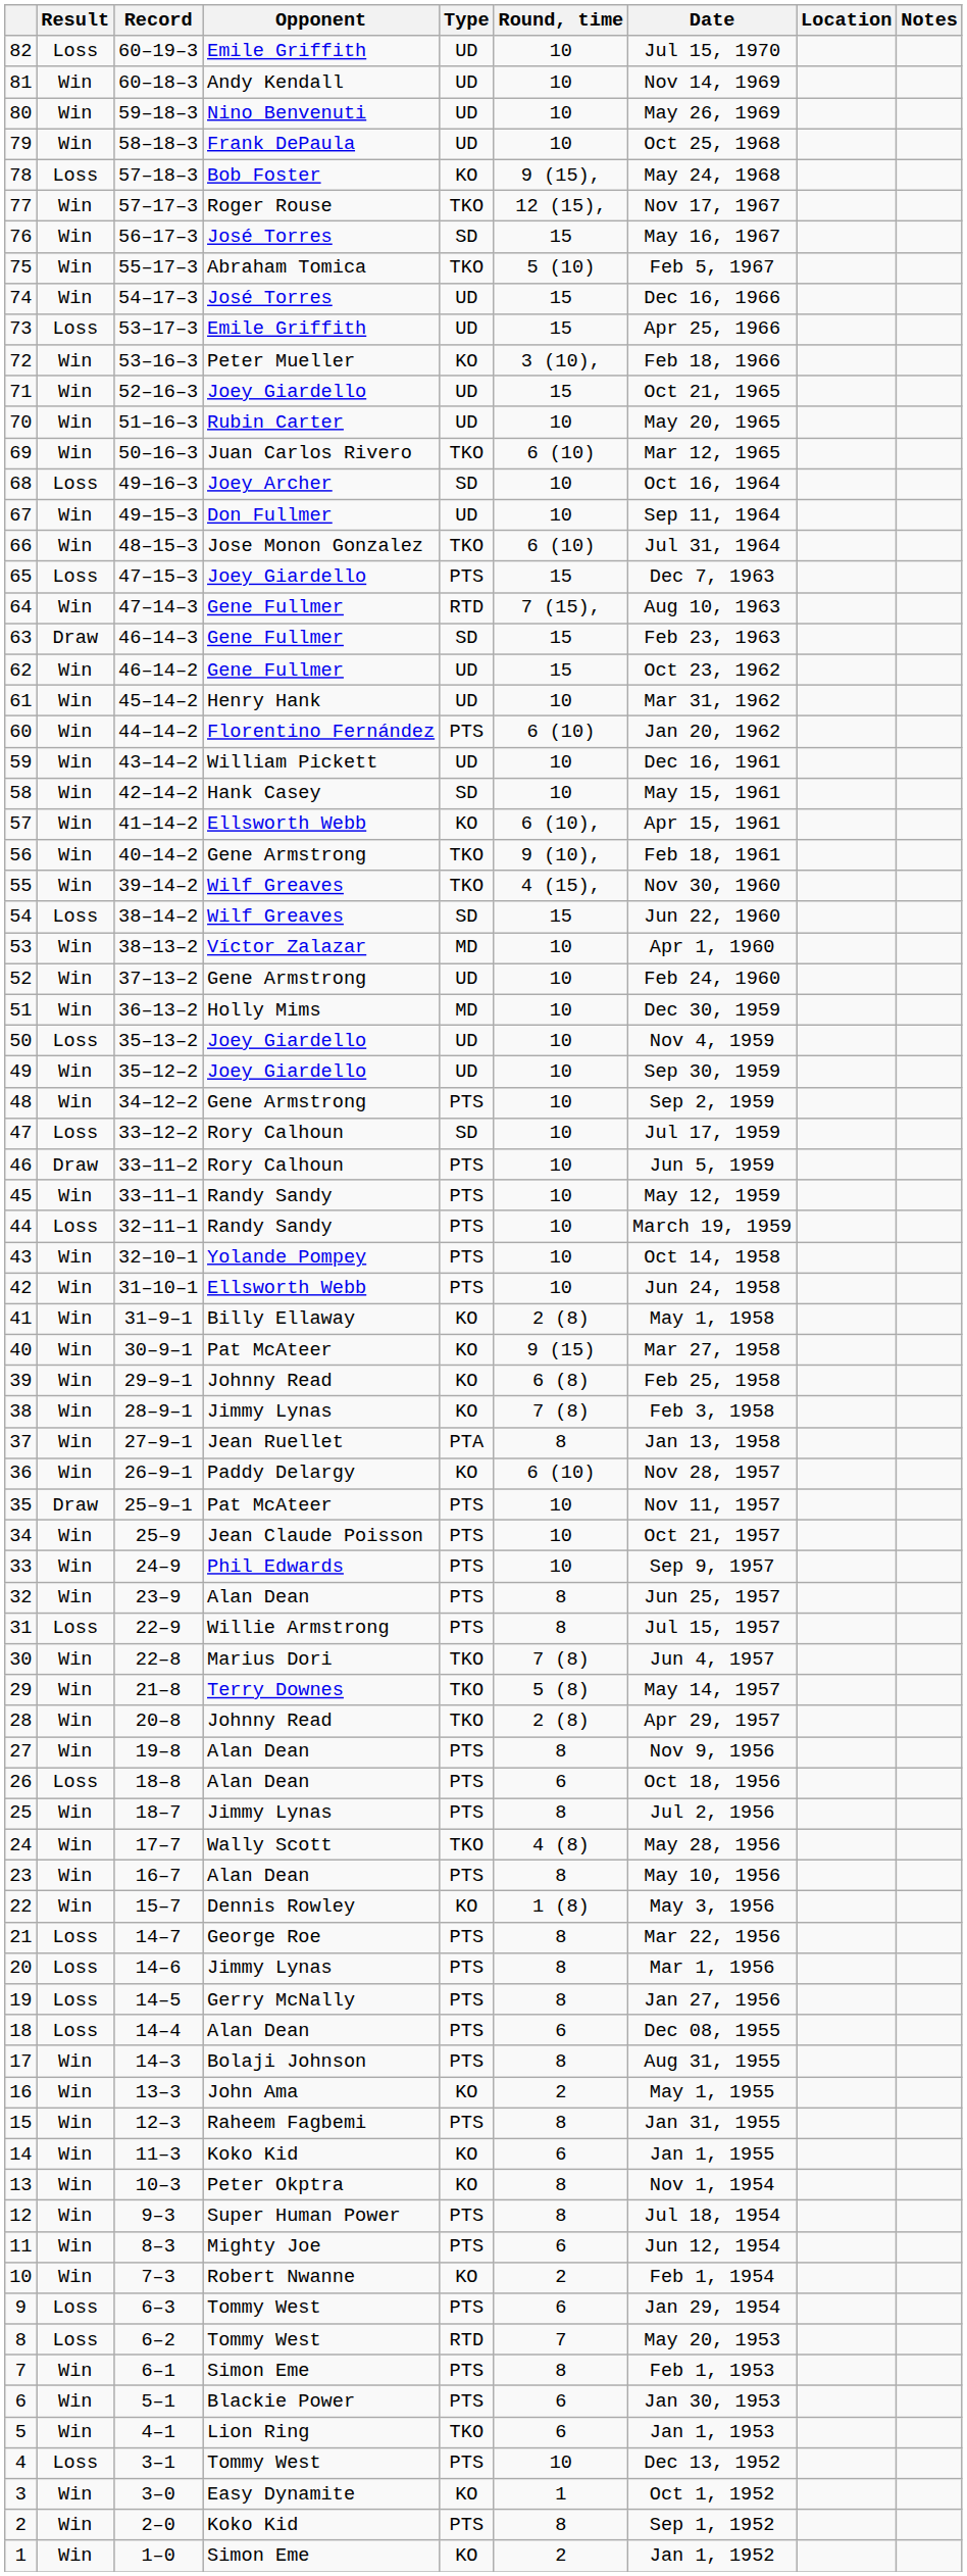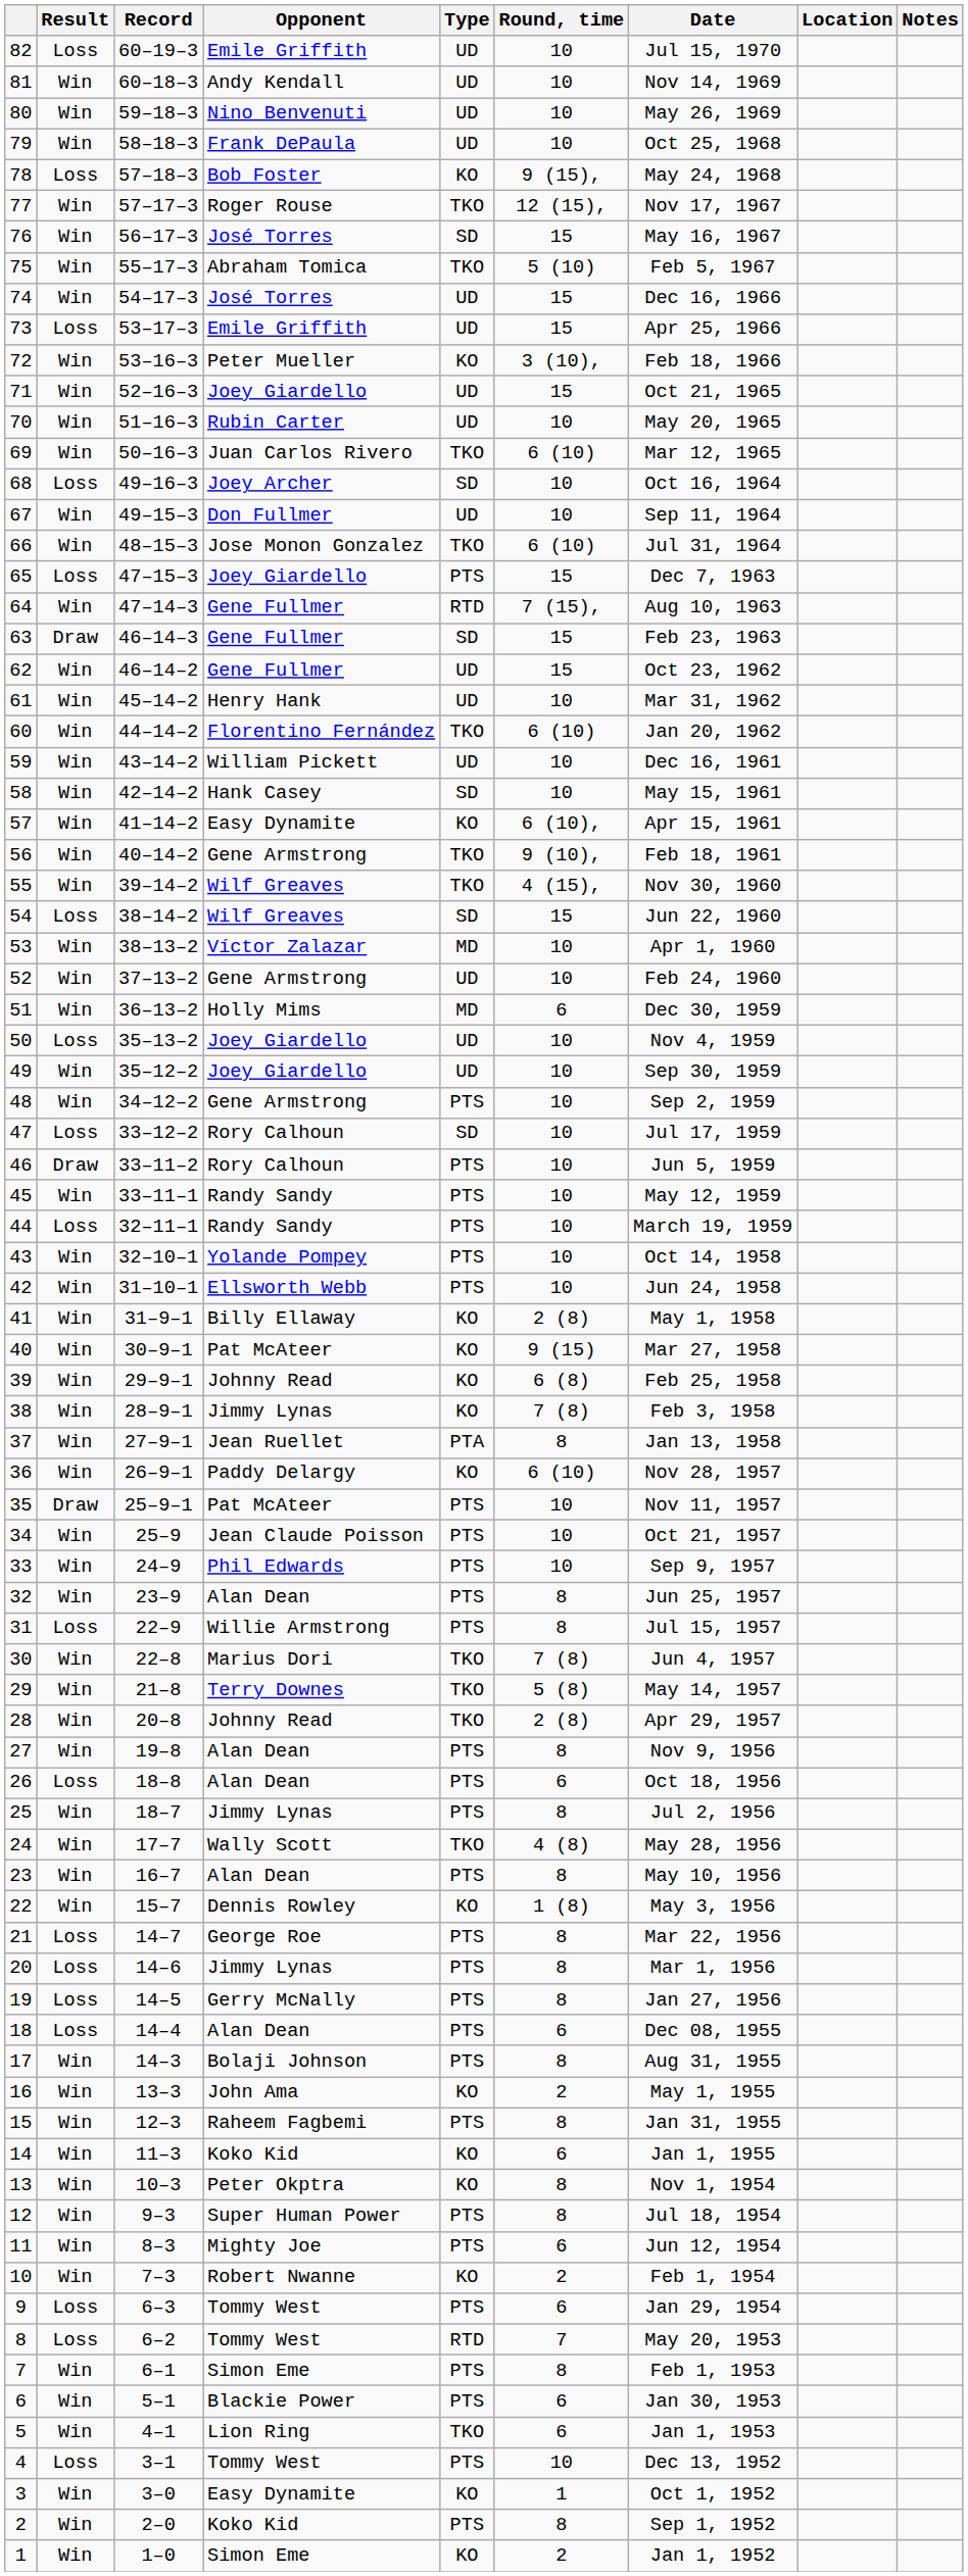60 | Type: PTS -> TKO
57 | Opponent: Ellsworth Webb -> Easy Dynamite
51 | Round, time: 10 -> 6
